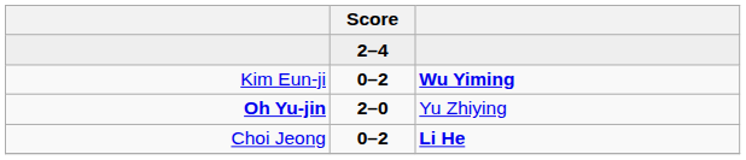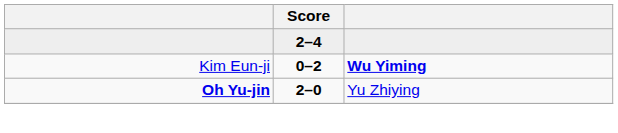- row: Choi Jeong | 0–2 | Li He
